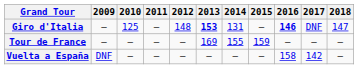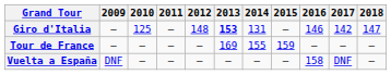Giro d'Italia | 2016: bold -> normal
Giro d'Italia | 2017: DNF -> 142
Vuelta a España | 2017: 142 -> DNF
